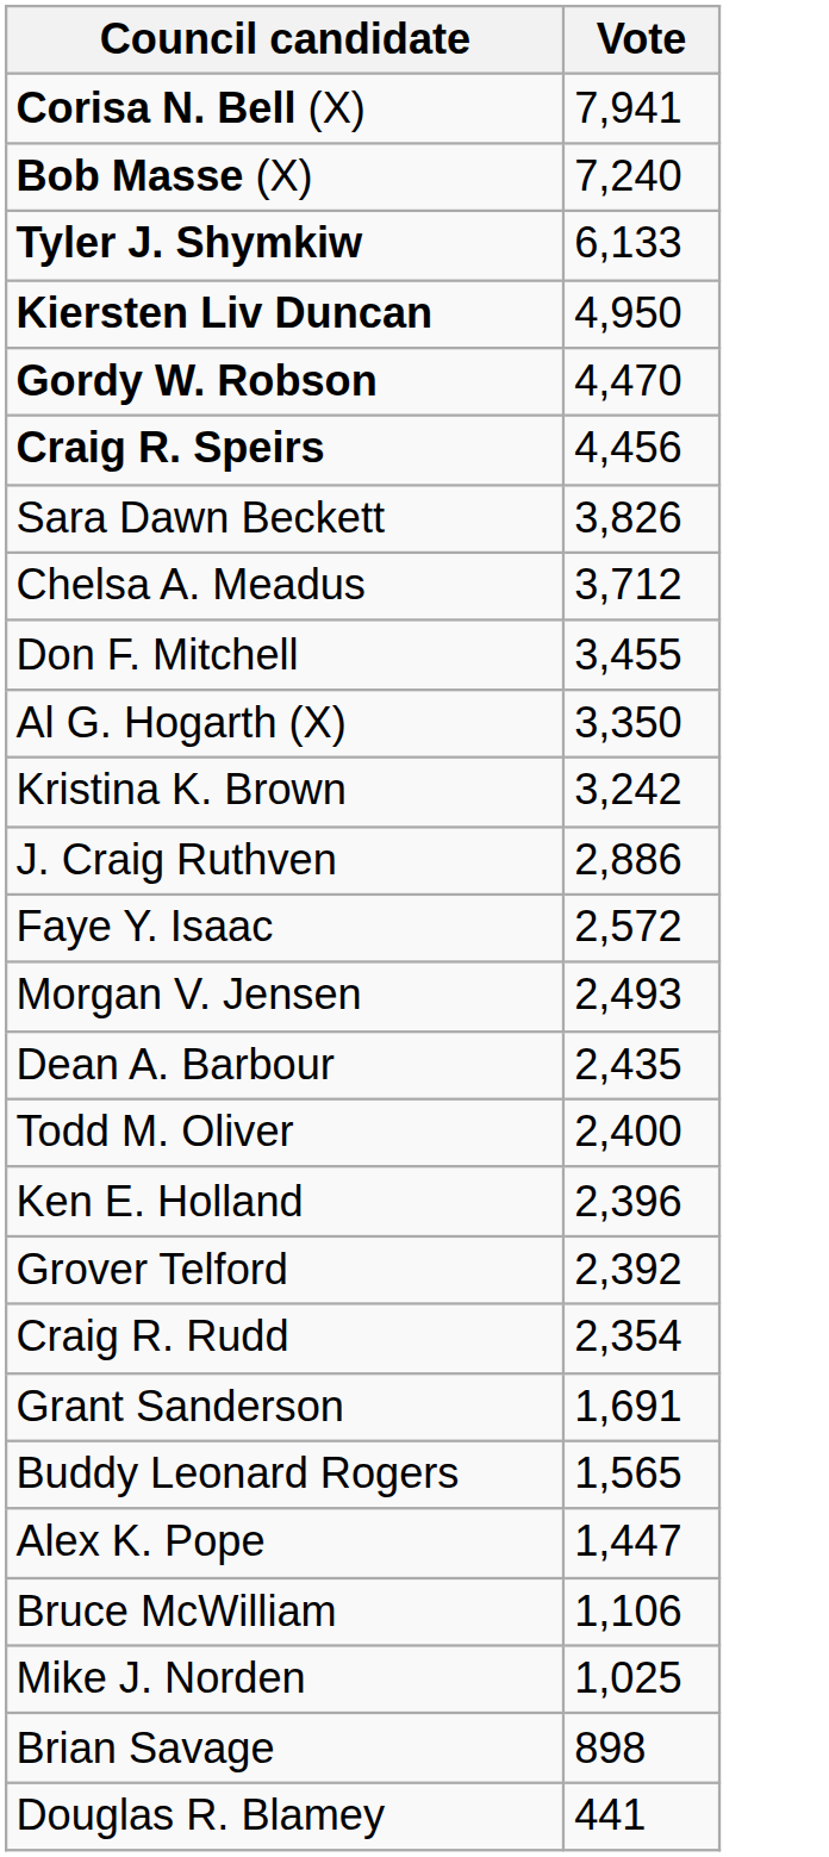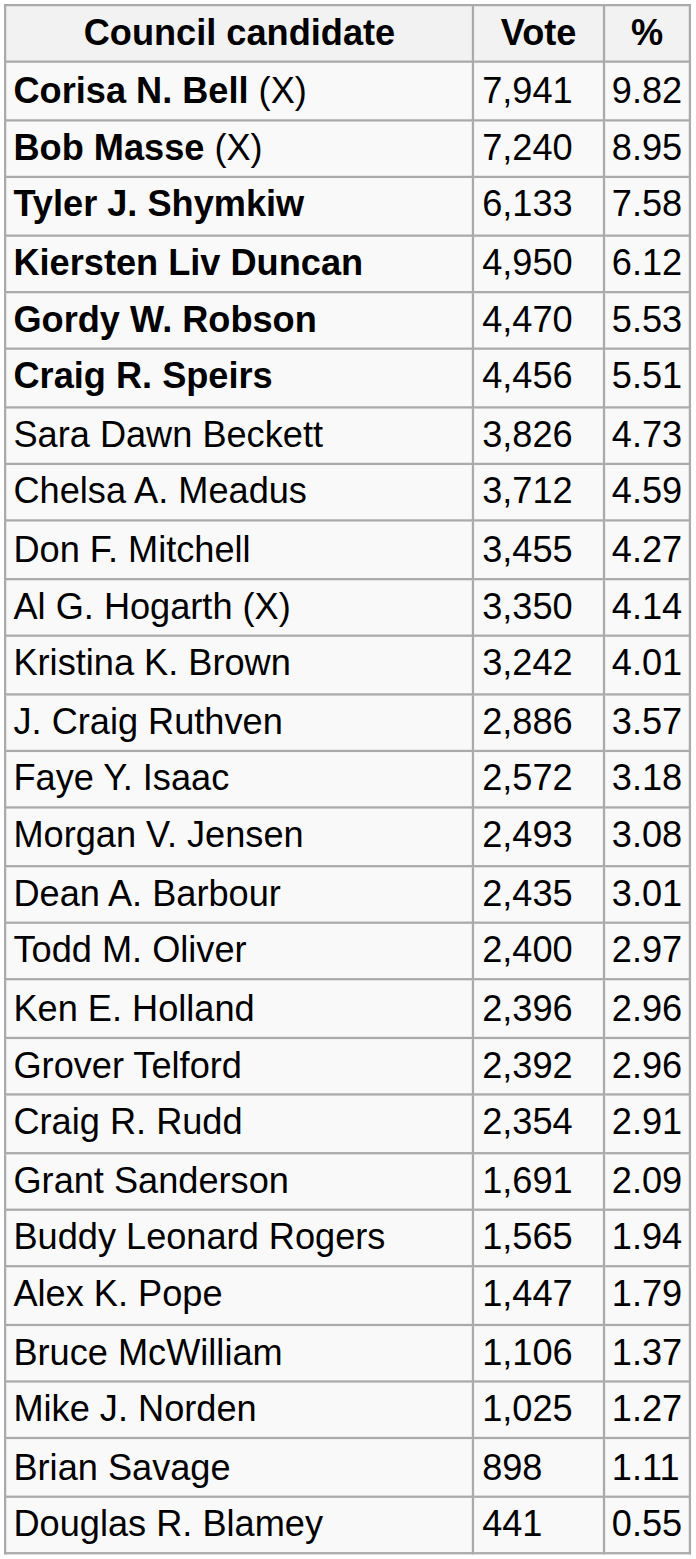+ column: % | 9.82 | 8.95 | 7.58 | 6.12 | 5.53 | 5.51 | 4.73 | 4.59 | 4.27 | 4.14 | 4.01 | 3.57 | 3.18 | 3.08 | 3.01 | 2.97 | 2.96 | 2.96 | 2.91 | 2.09 | 1.94 | 1.79 | 1.37 | 1.27 | 1.11 | 0.55
